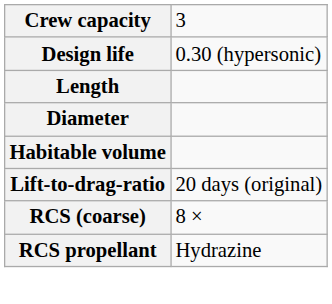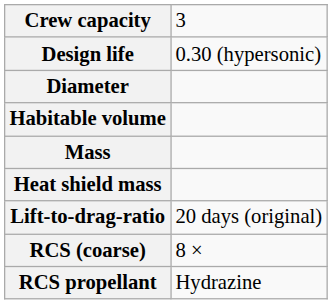- row: Length
+ row: Mass
+ row: Heat shield mass
